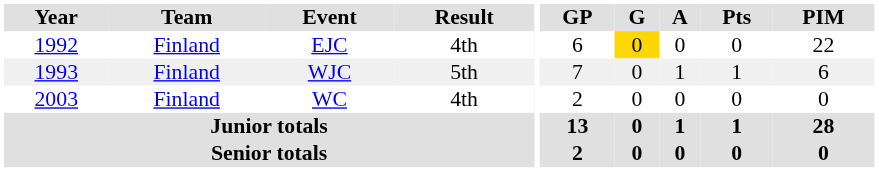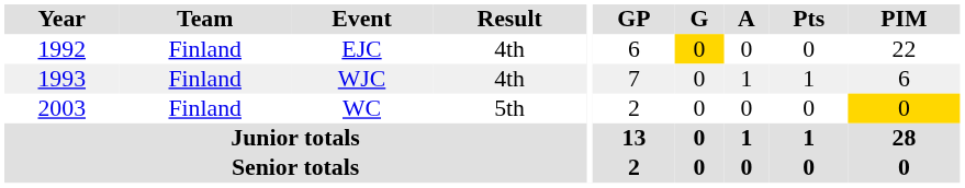WJC | Result: 5th -> 4th
WC | Result: 4th -> 5th
WC | PIM: no background -> gold background
